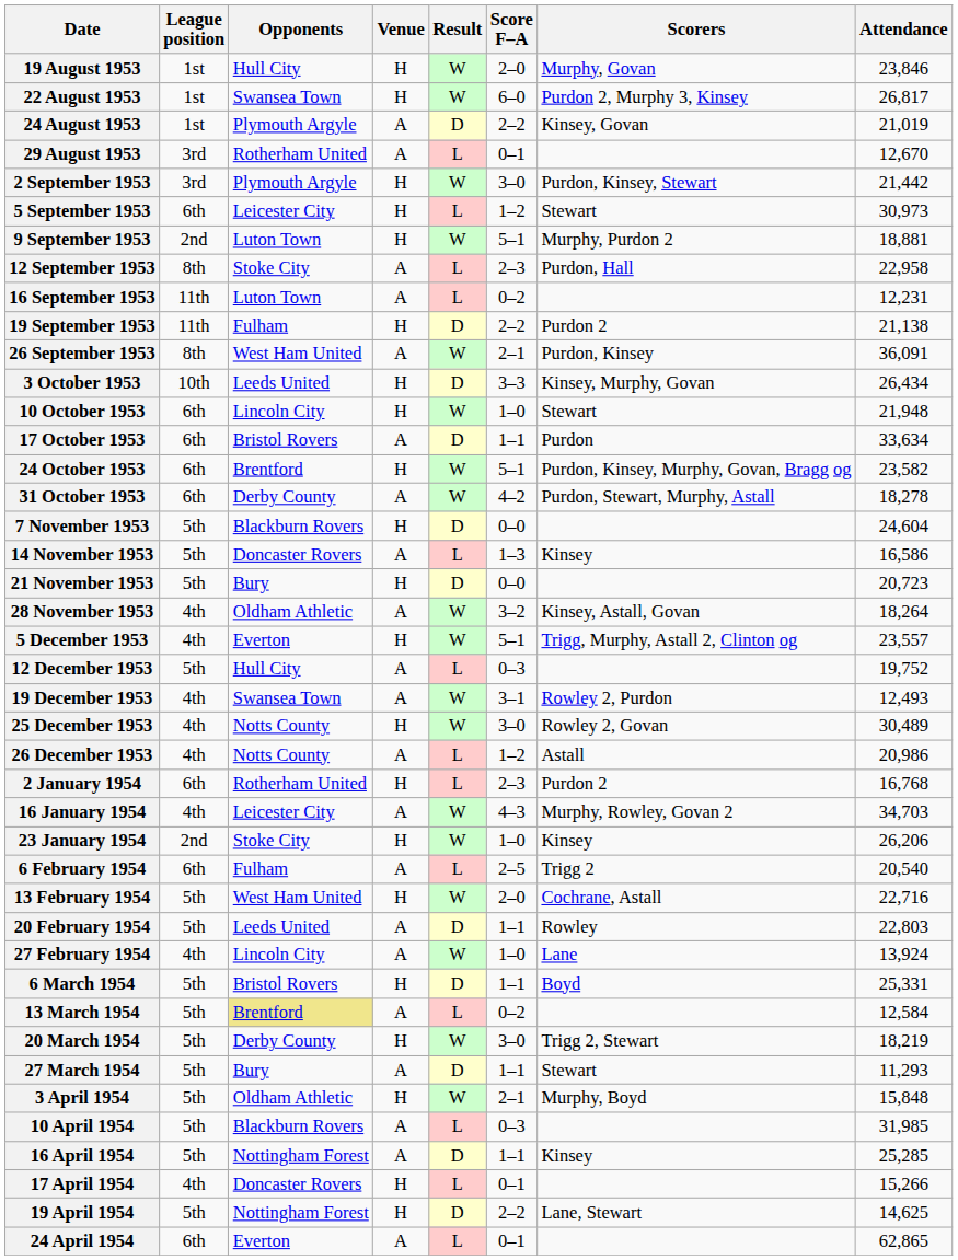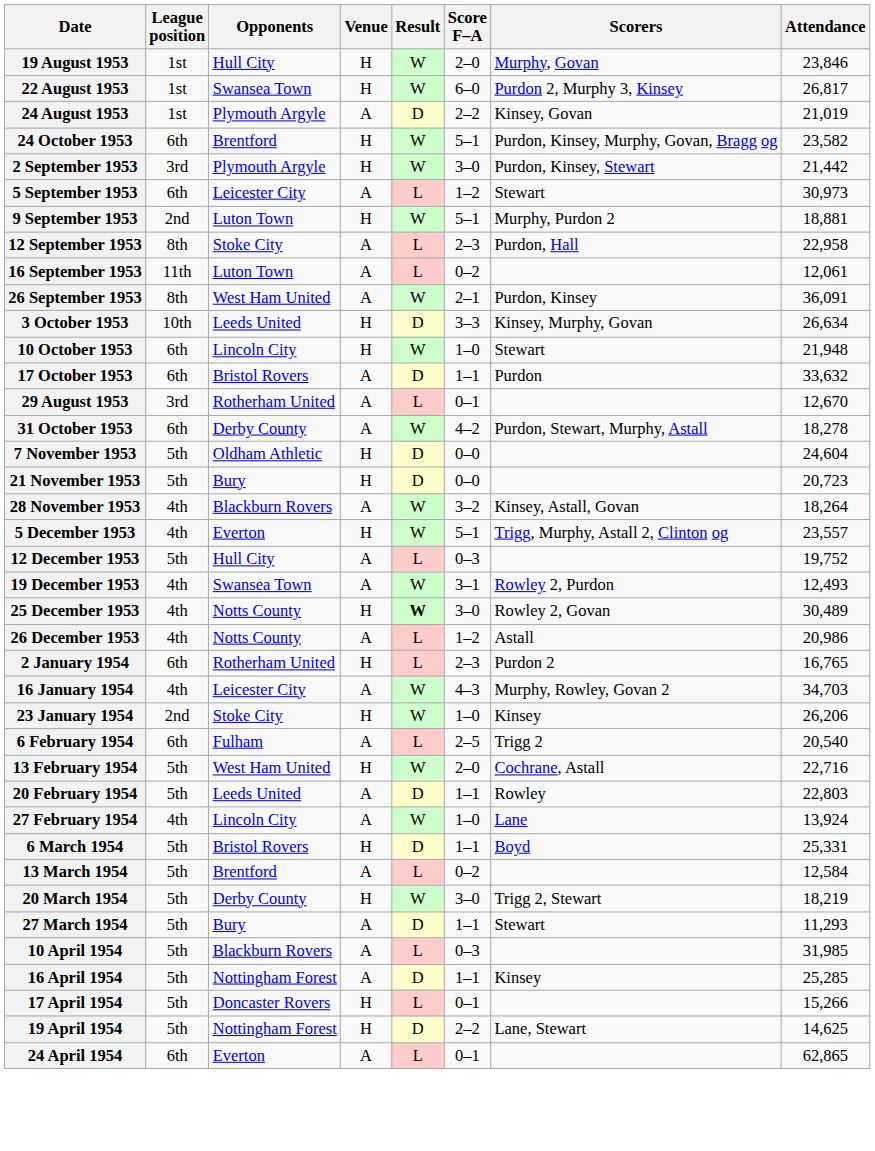rows swapped: 29 August 1953 <-> 24 October 1953
5 September 1953 | Venue: H -> A
16 September 1953 | Attendance: 12,231 -> 12,061
- row: 19 September 1953 | 11th | Fulham | H | D | 2–2 | Purdon 2 | 21,138
3 October 1953 | Attendance: 26,434 -> 26,634
17 October 1953 | Attendance: 33,634 -> 33,632
7 November 1953 | Opponents: Blackburn Rovers -> Oldham Athletic
- row: 14 November 1953 | 5th | Doncaster Rovers | A | L | 1–3 | Kinsey | 16,586
28 November 1953 | Opponents: Oldham Athletic -> Blackburn Rovers
25 December 1953 | Result: normal -> bold
2 January 1954 | Attendance: 16,768 -> 16,765
13 March 1954 | Opponents: khaki background -> no background
- row: 3 April 1954 | 5th | Oldham Athletic | H | W | 2–1 | Murphy, Boyd | 15,848
17 April 1954 | League position: 4th -> 5th
